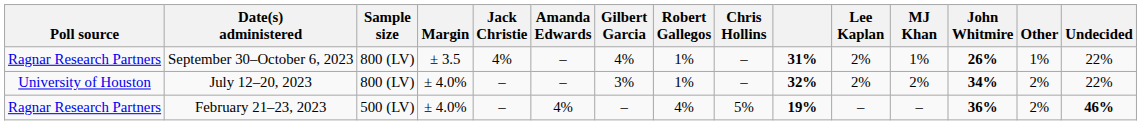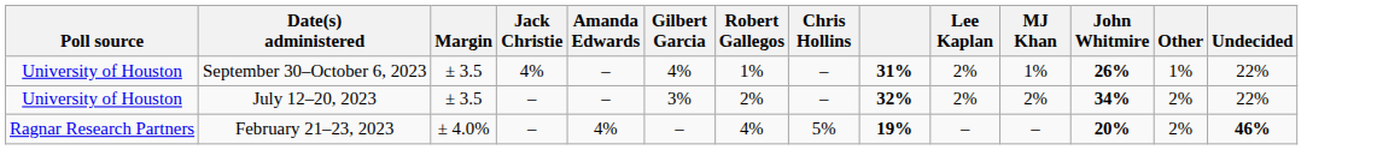- column: Sample size | 800 (LV) | 800 (LV) | 500 (LV)
September 30–October 6, 2023 | Poll source: Ragnar Research Partners -> University of Houston
July 12–20, 2023 | Margin: ± 4.0% -> ± 3.5
July 12–20, 2023 | Robert Gallegos: 1% -> 2%
February 21–23, 2023 | John Whitmire: 36% -> 20%
